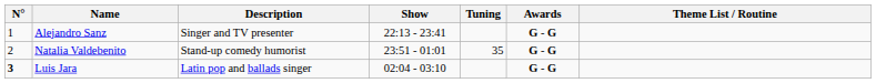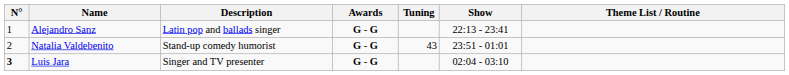columns swapped: Show <-> Awards
Alejandro Sanz | Description: Singer and TV presenter -> Latin pop and ballads singer
Natalia Valdebenito | Tuning: 35 -> 43
Luis Jara | Description: Latin pop and ballads singer -> Singer and TV presenter
